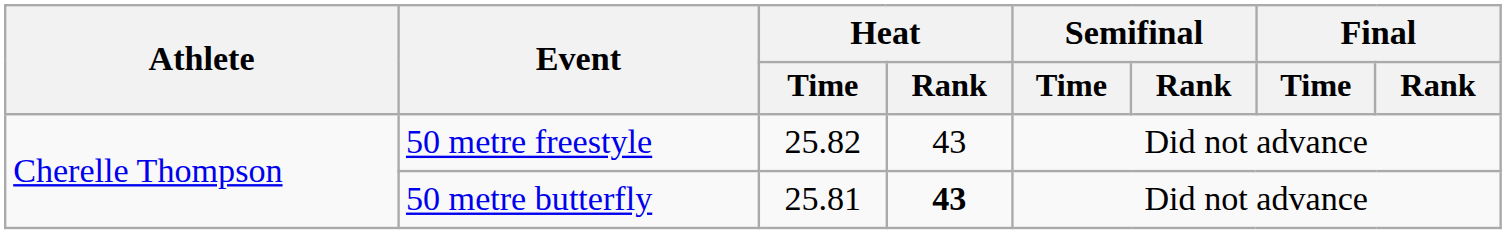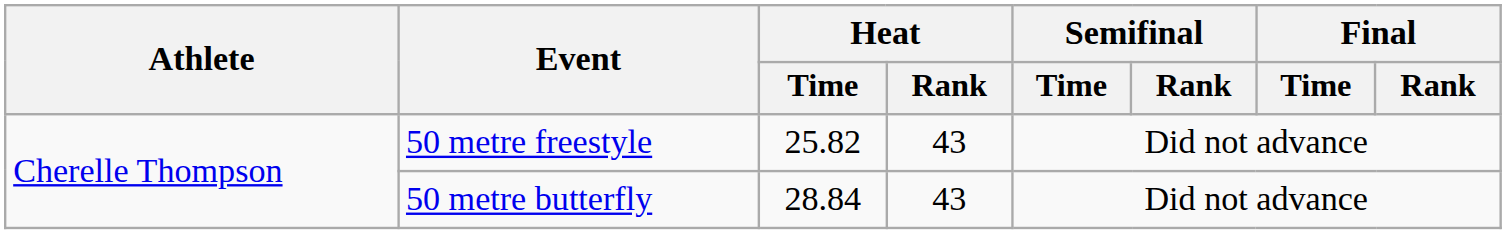50 metre butterfly | Heat / Time: 25.81 -> 28.84
50 metre butterfly | Heat / Rank: bold -> normal
